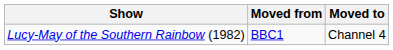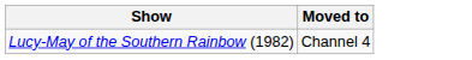- column: Moved from | BBC1
